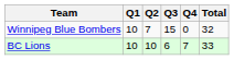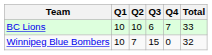rows swapped: Winnipeg Blue Bombers <-> BC Lions
